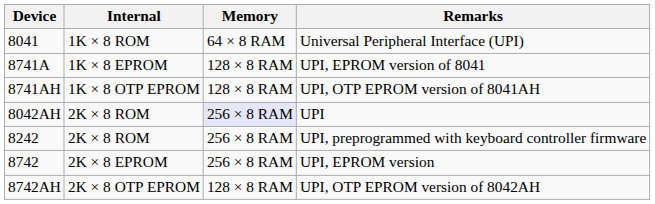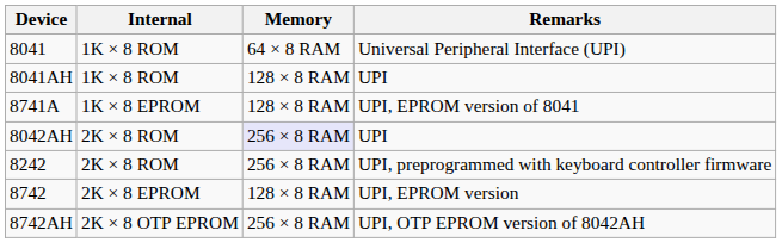+ row: 8041AH | 1K × 8 ROM | 128 × 8 RAM | UPI
- row: 8741AH | 1K × 8 OTP EPROM | 128 × 8 RAM | UPI, OTP EPROM version of 8041AH
8742 | Memory: 256 × 8 RAM -> 128 × 8 RAM
8742AH | Memory: 128 × 8 RAM -> 256 × 8 RAM
